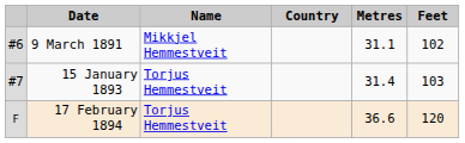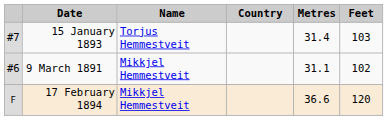rows swapped: 9 March 1891 <-> 15 January 1893
17 February 1894 | Name: Torjus Hemmestveit -> Mikkjel Hemmestveit
